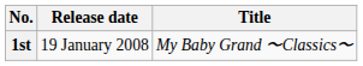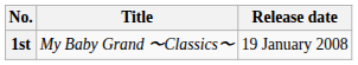columns swapped: Title <-> Release date
